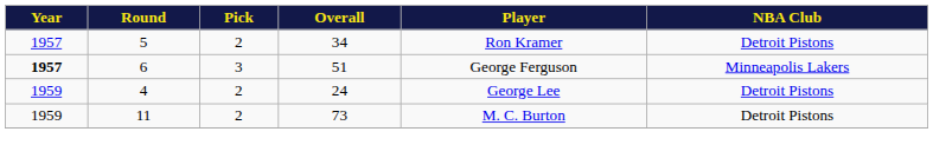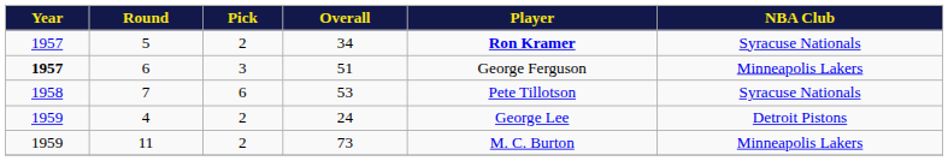34 | Player: normal -> bold
34 | NBA Club: Detroit Pistons -> Syracuse Nationals
+ row: 1958 | 7 | 6 | 53 | Pete Tillotson | Syracuse Nationals
73 | NBA Club: Detroit Pistons -> Minneapolis Lakers
